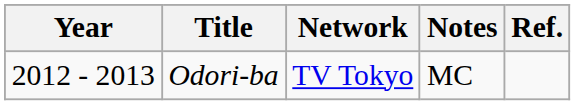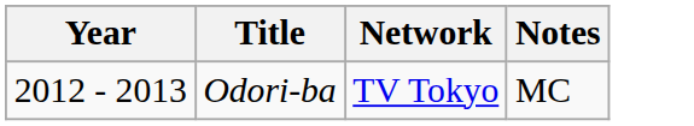- column: Ref.
